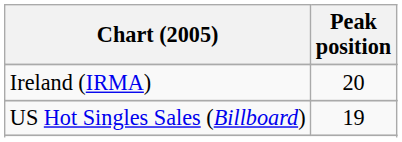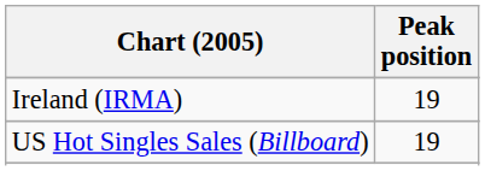Ireland (IRMA) | Peak position: 20 -> 19
